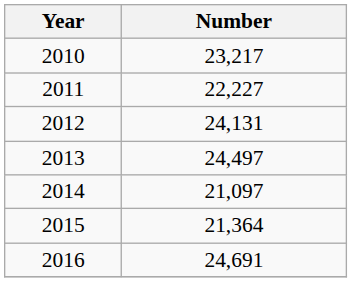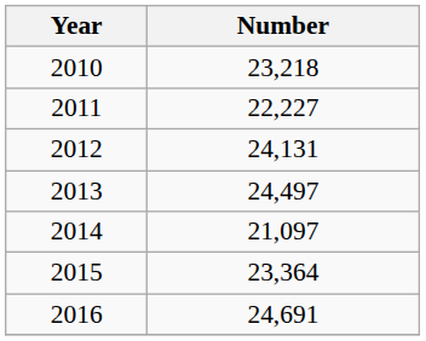2010 | Number: 23,217 -> 23,218
2015 | Number: 21,364 -> 23,364
